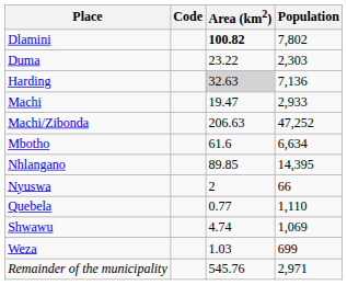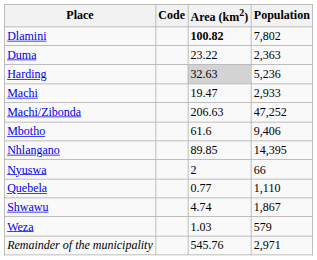Duma | Population: 2,303 -> 2,363
Harding | Population: 7,136 -> 5,236
Mbotho | Population: 6,634 -> 9,406
Shwawu | Population: 1,069 -> 1,867
Weza | Population: 699 -> 579
